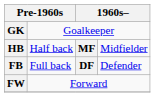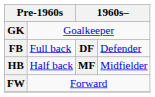rows swapped: FB <-> HB
